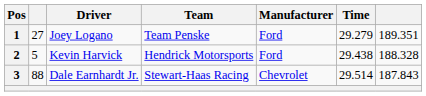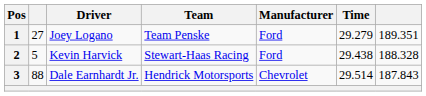2 | Team: Hendrick Motorsports -> Stewart-Haas Racing
3 | Team: Stewart-Haas Racing -> Hendrick Motorsports
